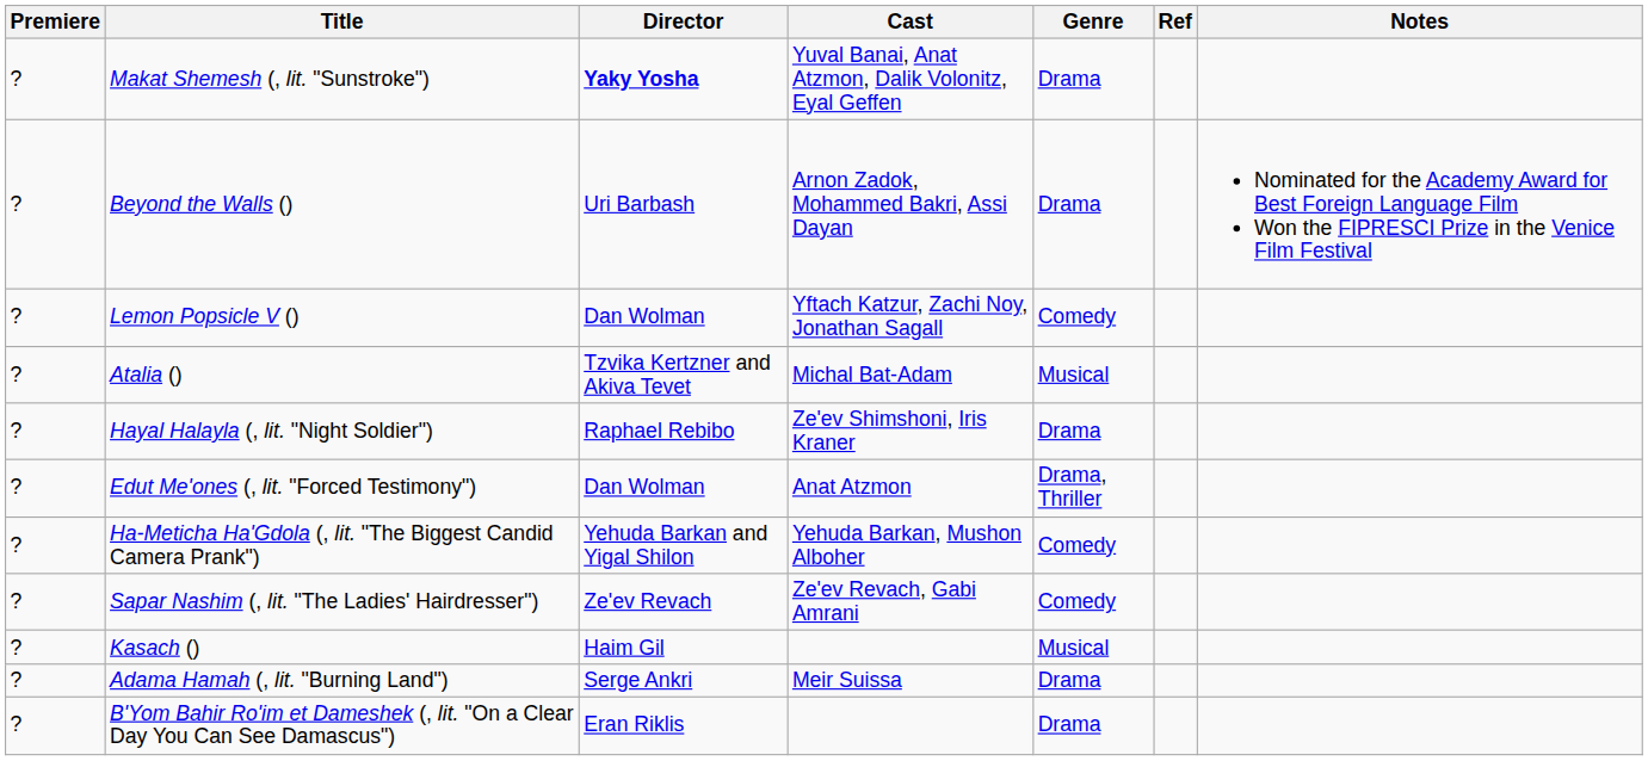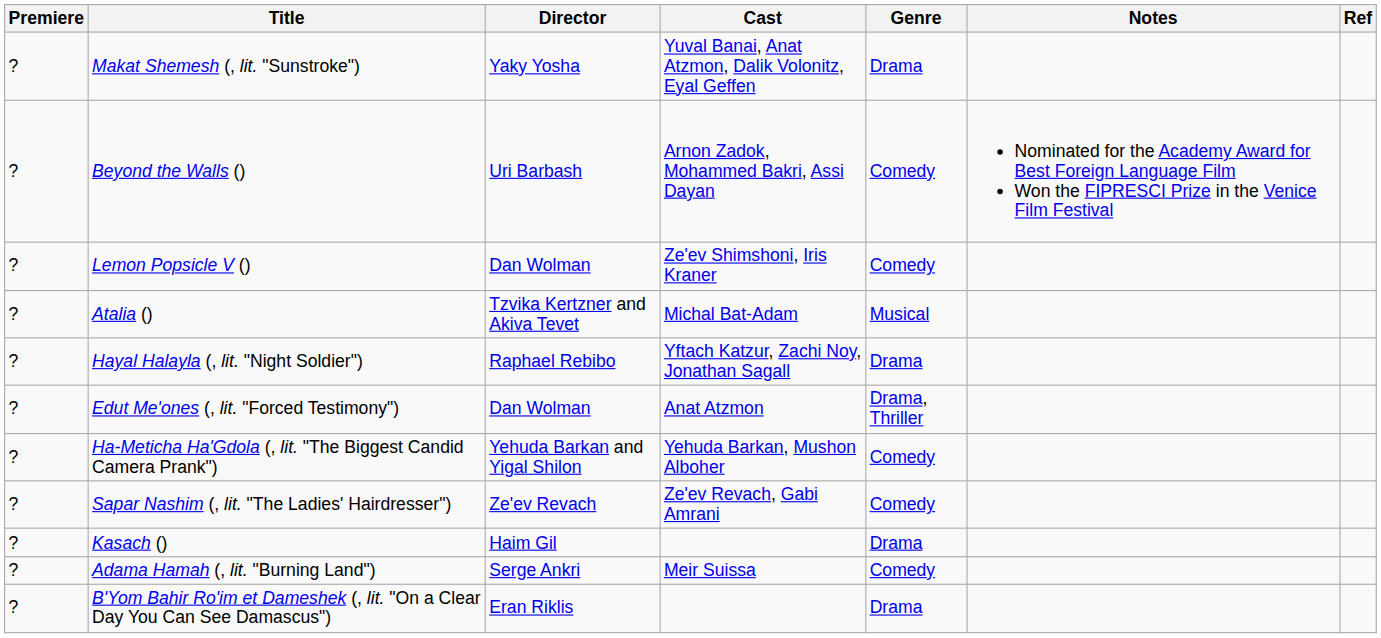columns swapped: Notes <-> Ref
Makat Shemesh (, lit. "Sunstroke") | Director: bold -> normal
Beyond the Walls () | Genre: Drama -> Comedy
Lemon Popsicle V () | Cast: Yftach Katzur, Zachi Noy, Jonathan Sagall -> Ze'ev Shimshoni, Iris Kraner
Hayal Halayla (, lit. "Night Soldier") | Cast: Ze'ev Shimshoni, Iris Kraner -> Yftach Katzur, Zachi Noy, Jonathan Sagall
Kasach () | Genre: Musical -> Drama
Adama Hamah (, lit. "Burning Land") | Genre: Drama -> Comedy
